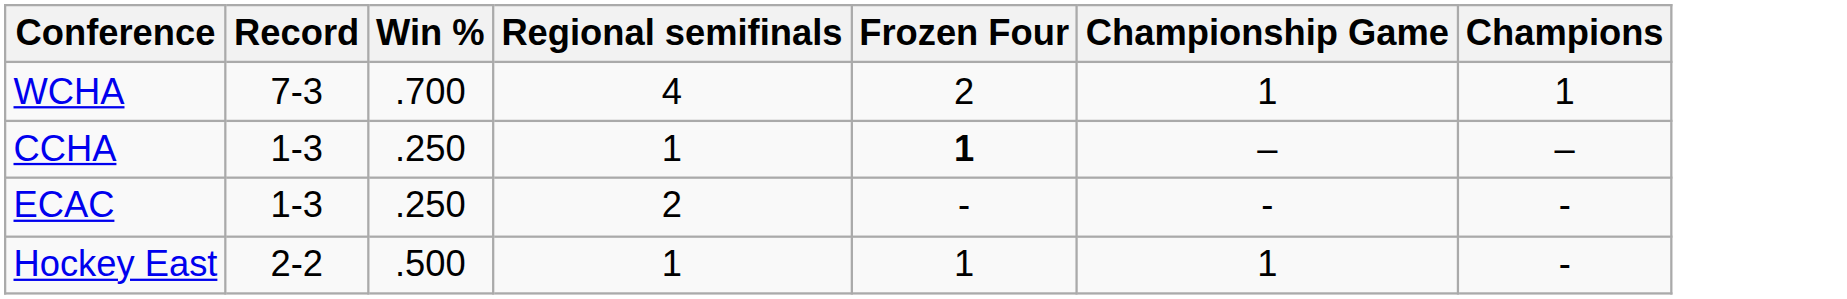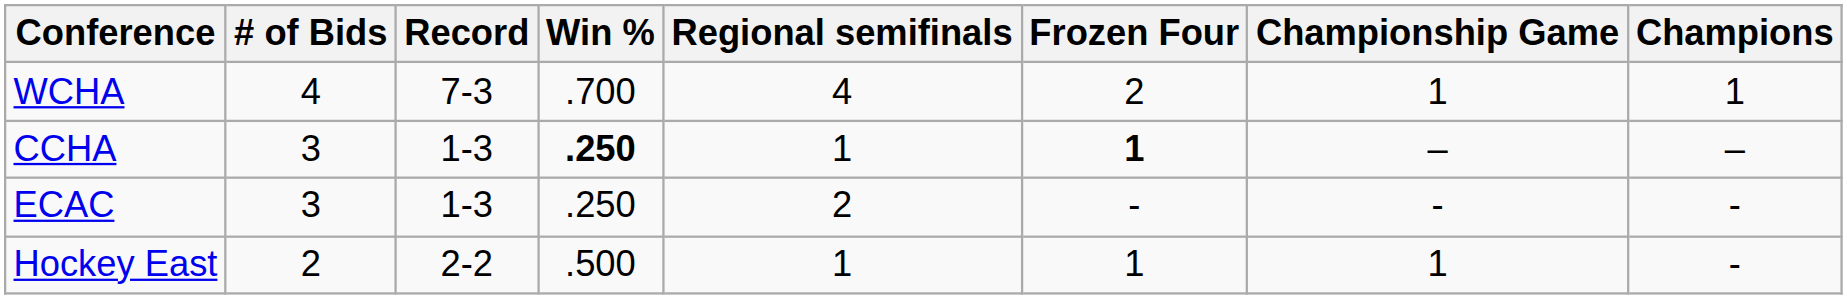+ column: # of Bids | 4 | 3 | 3 | 2
CCHA | Win %: normal -> bold
